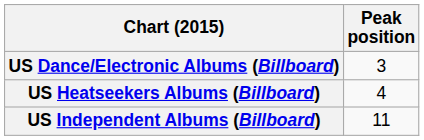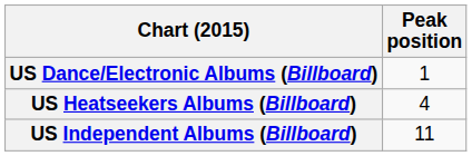US Dance/Electronic Albums (Billboard) | Peak position: 3 -> 1
